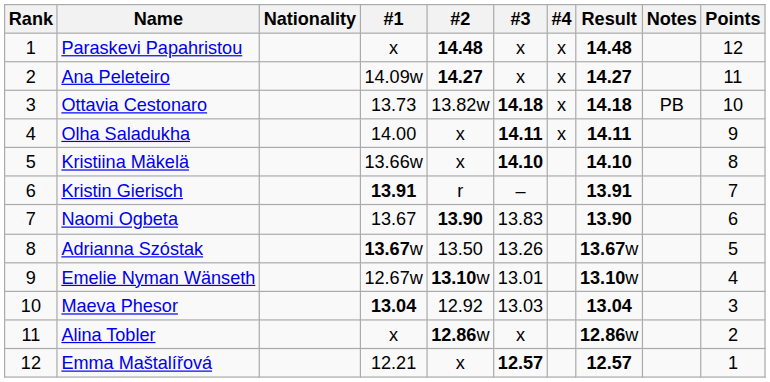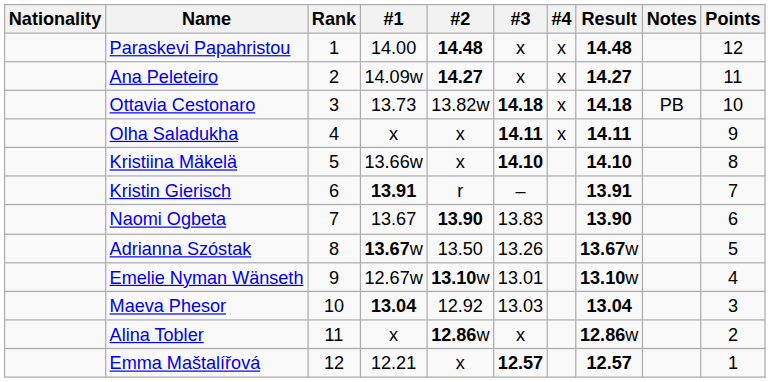columns swapped: Rank <-> Nationality
Paraskevi Papahristou | #1: x -> 14.00
Olha Saladukha | #1: 14.00 -> x
